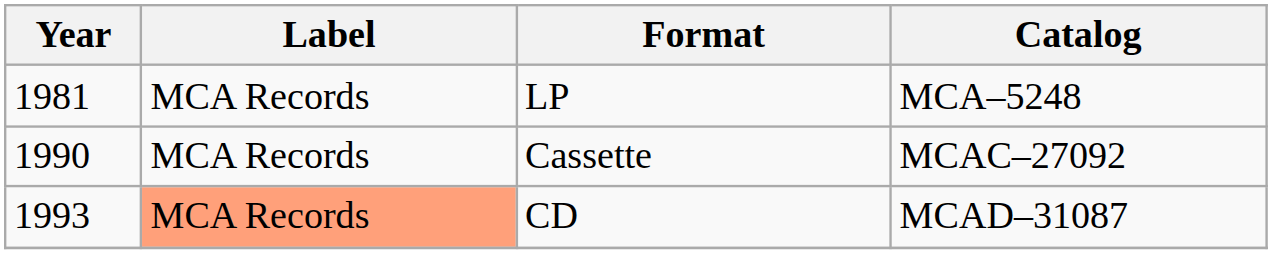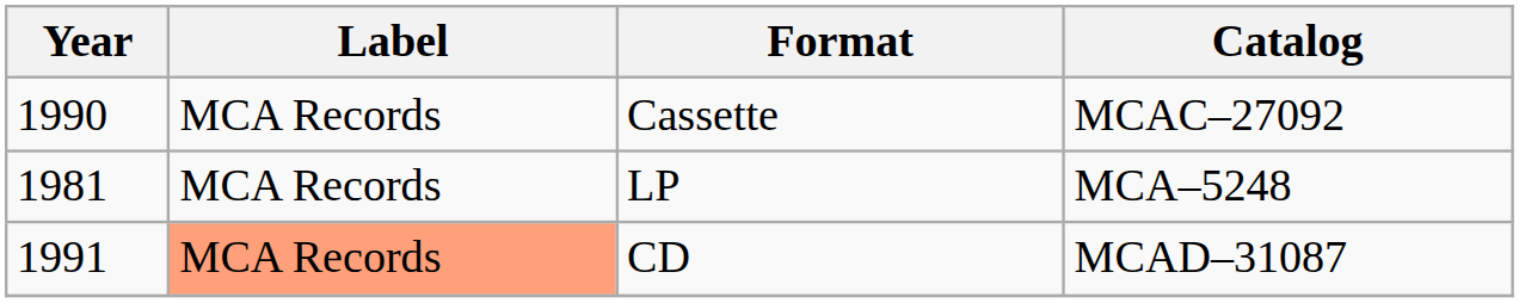rows swapped: LP <-> Cassette
CD | Year: 1993 -> 1991
